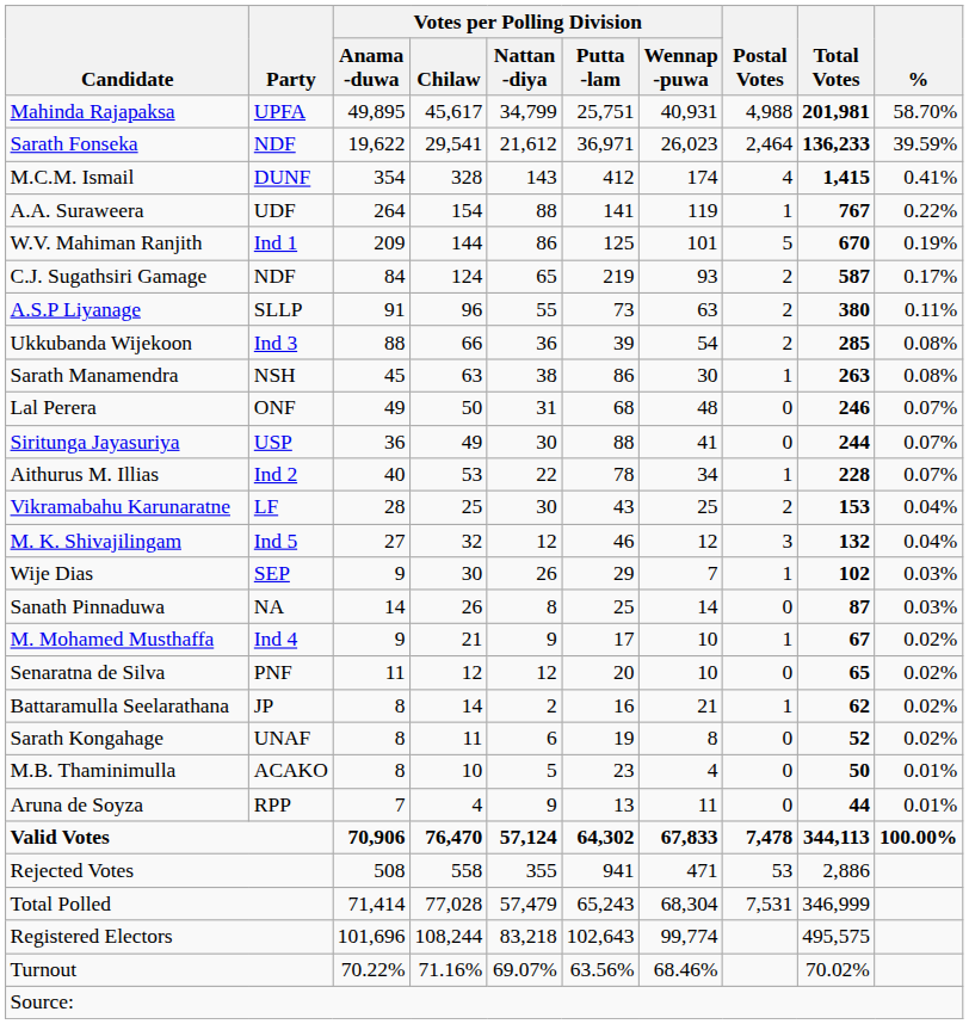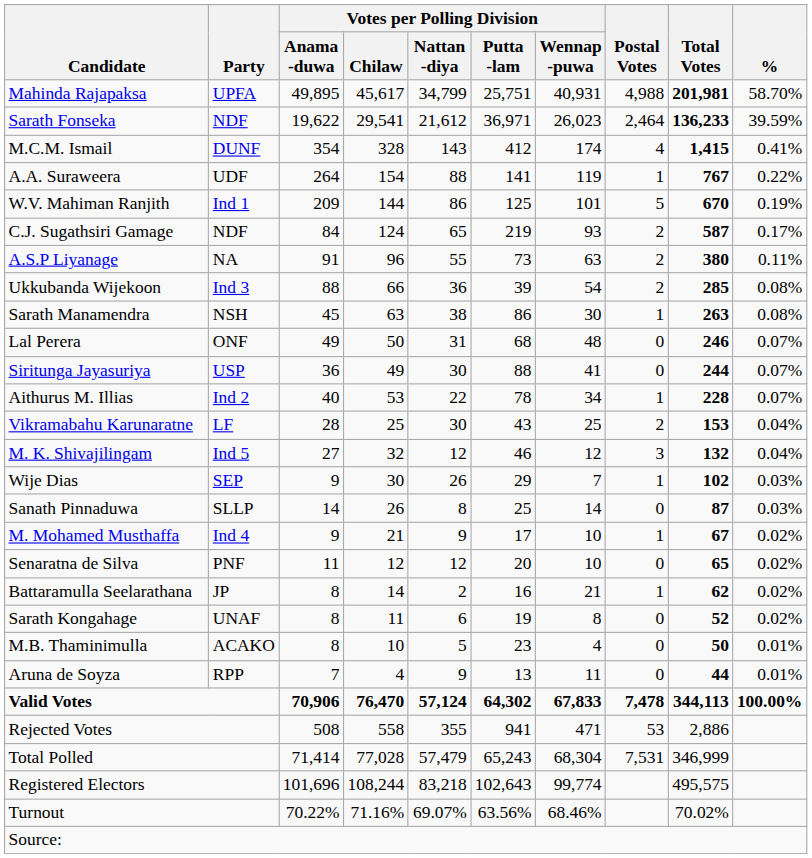A.S.P Liyanage | Party: SLLP -> NA
Sanath Pinnaduwa | Party: NA -> SLLP
